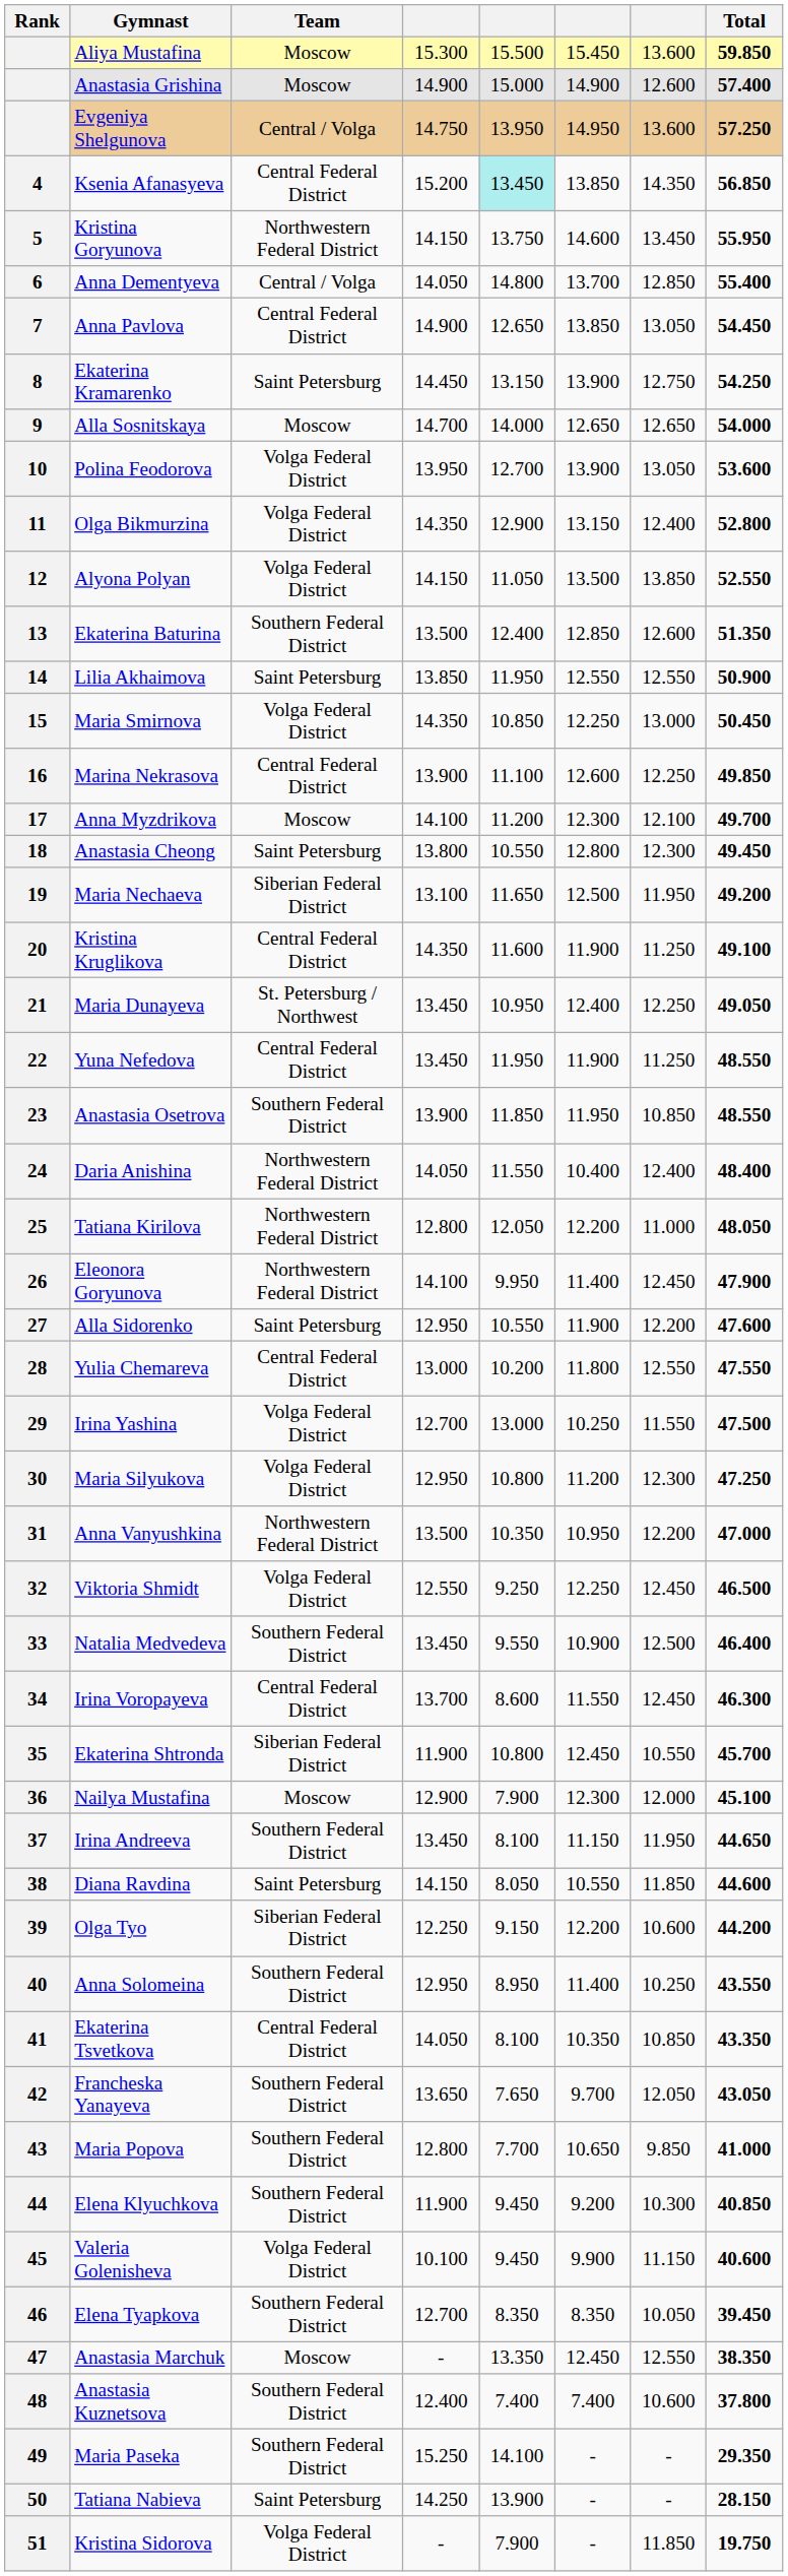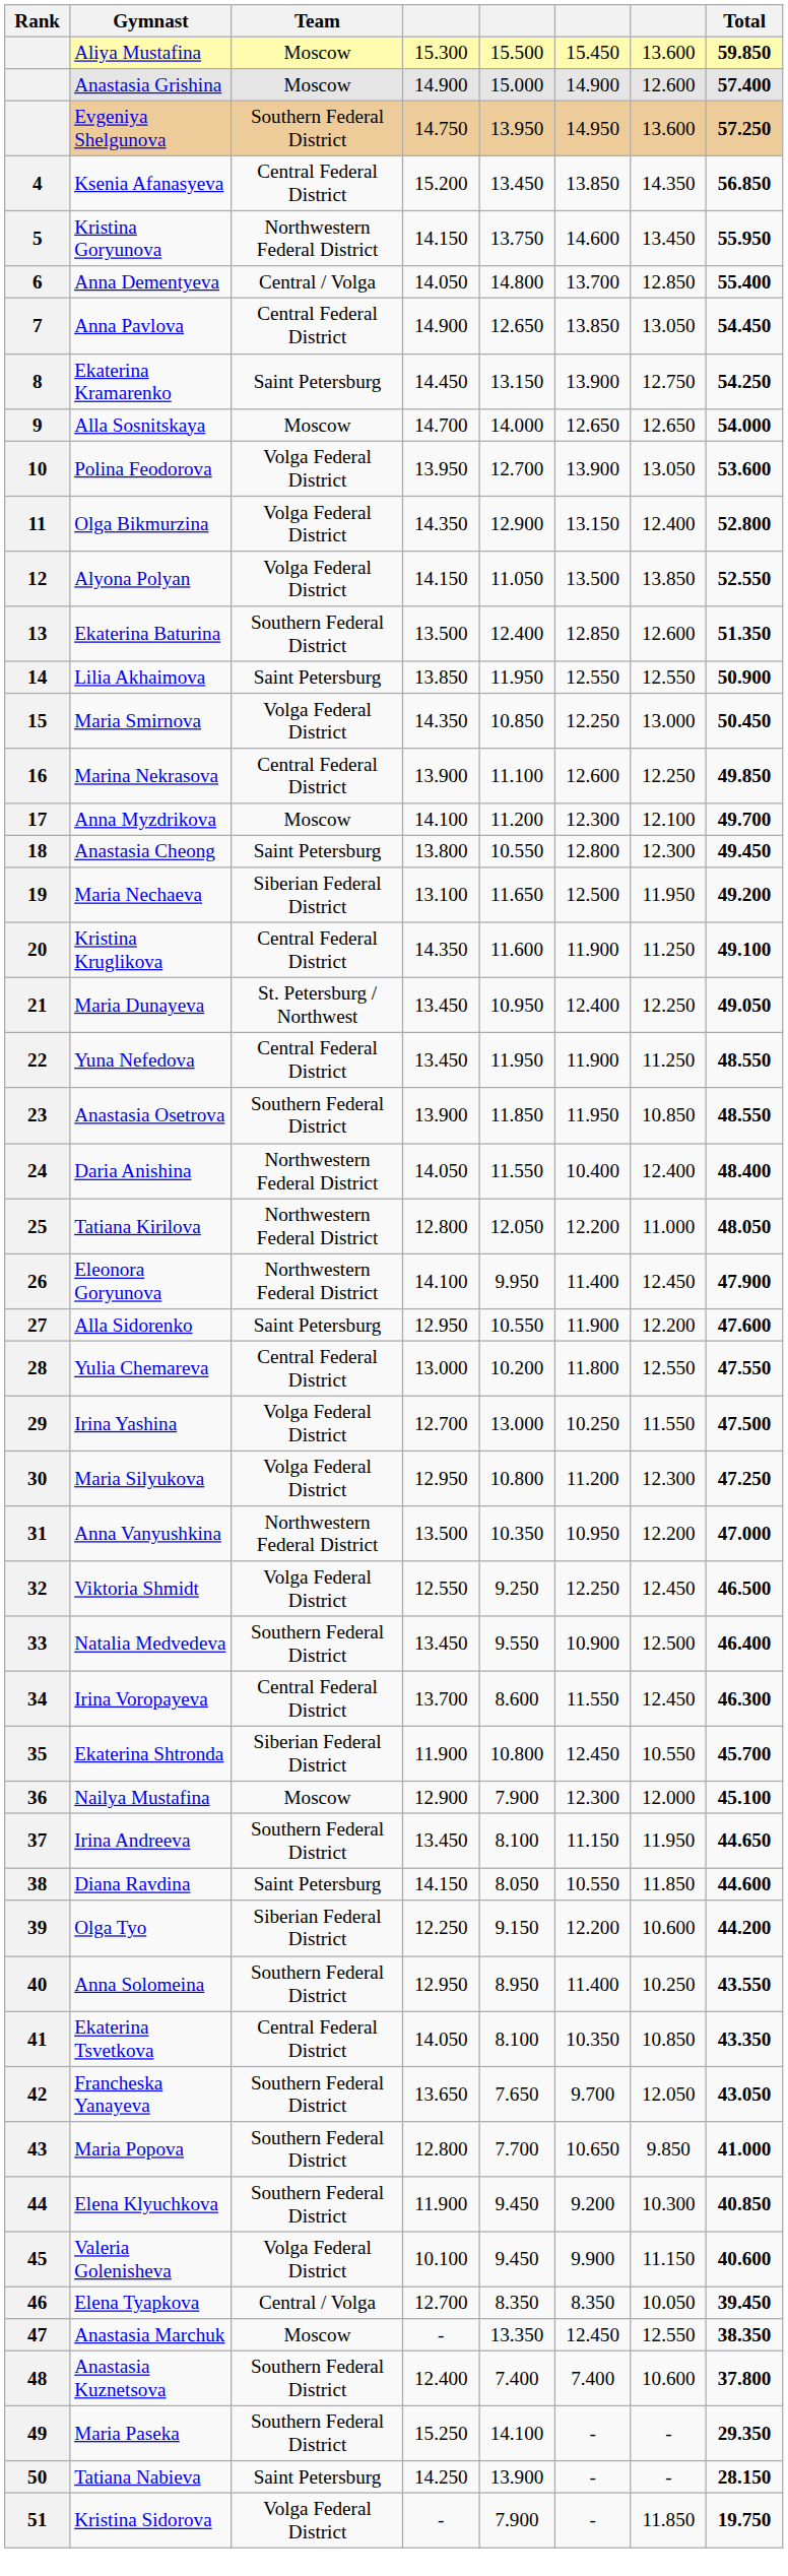Evgeniya Shelgunova | Team: Central / Volga -> Southern Federal District
Ksenia Afanasyeva | column 5: paleturquoise background -> no background
Elena Tyapkova | Team: Southern Federal District -> Central / Volga
